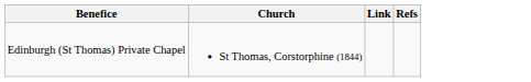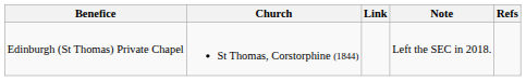+ column: Note | Left the SEC in 2018.
